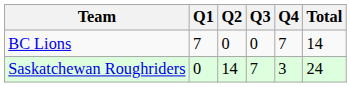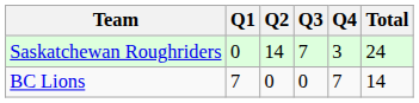rows swapped: BC Lions <-> Saskatchewan Roughriders
